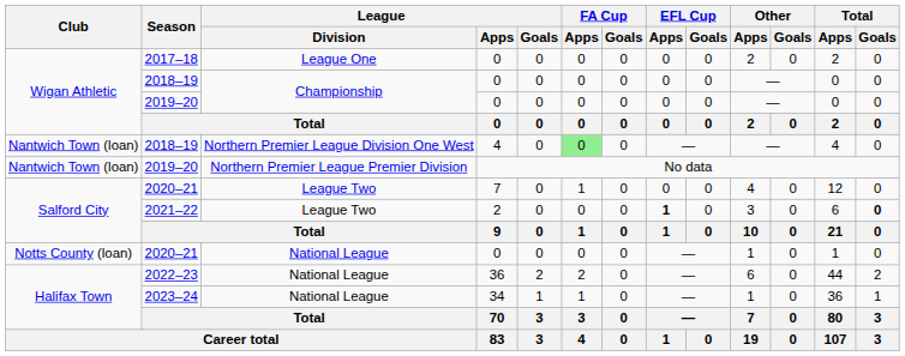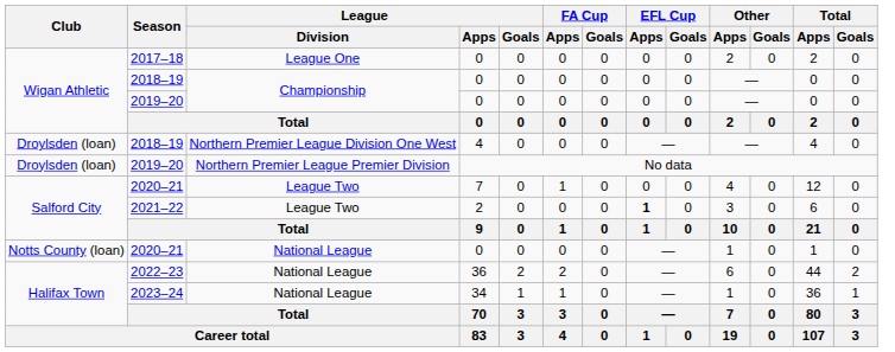2018–19 / 4 | Club: Nantwich Town (loan) -> Droylsden (loan)
2018–19 / 4 | FA Cup / Apps: lightgreen background -> no background
2019–20 / No data | Club: Nantwich Town (loan) -> Droylsden (loan)
2021–22 | Total / Goals: bold -> normal
